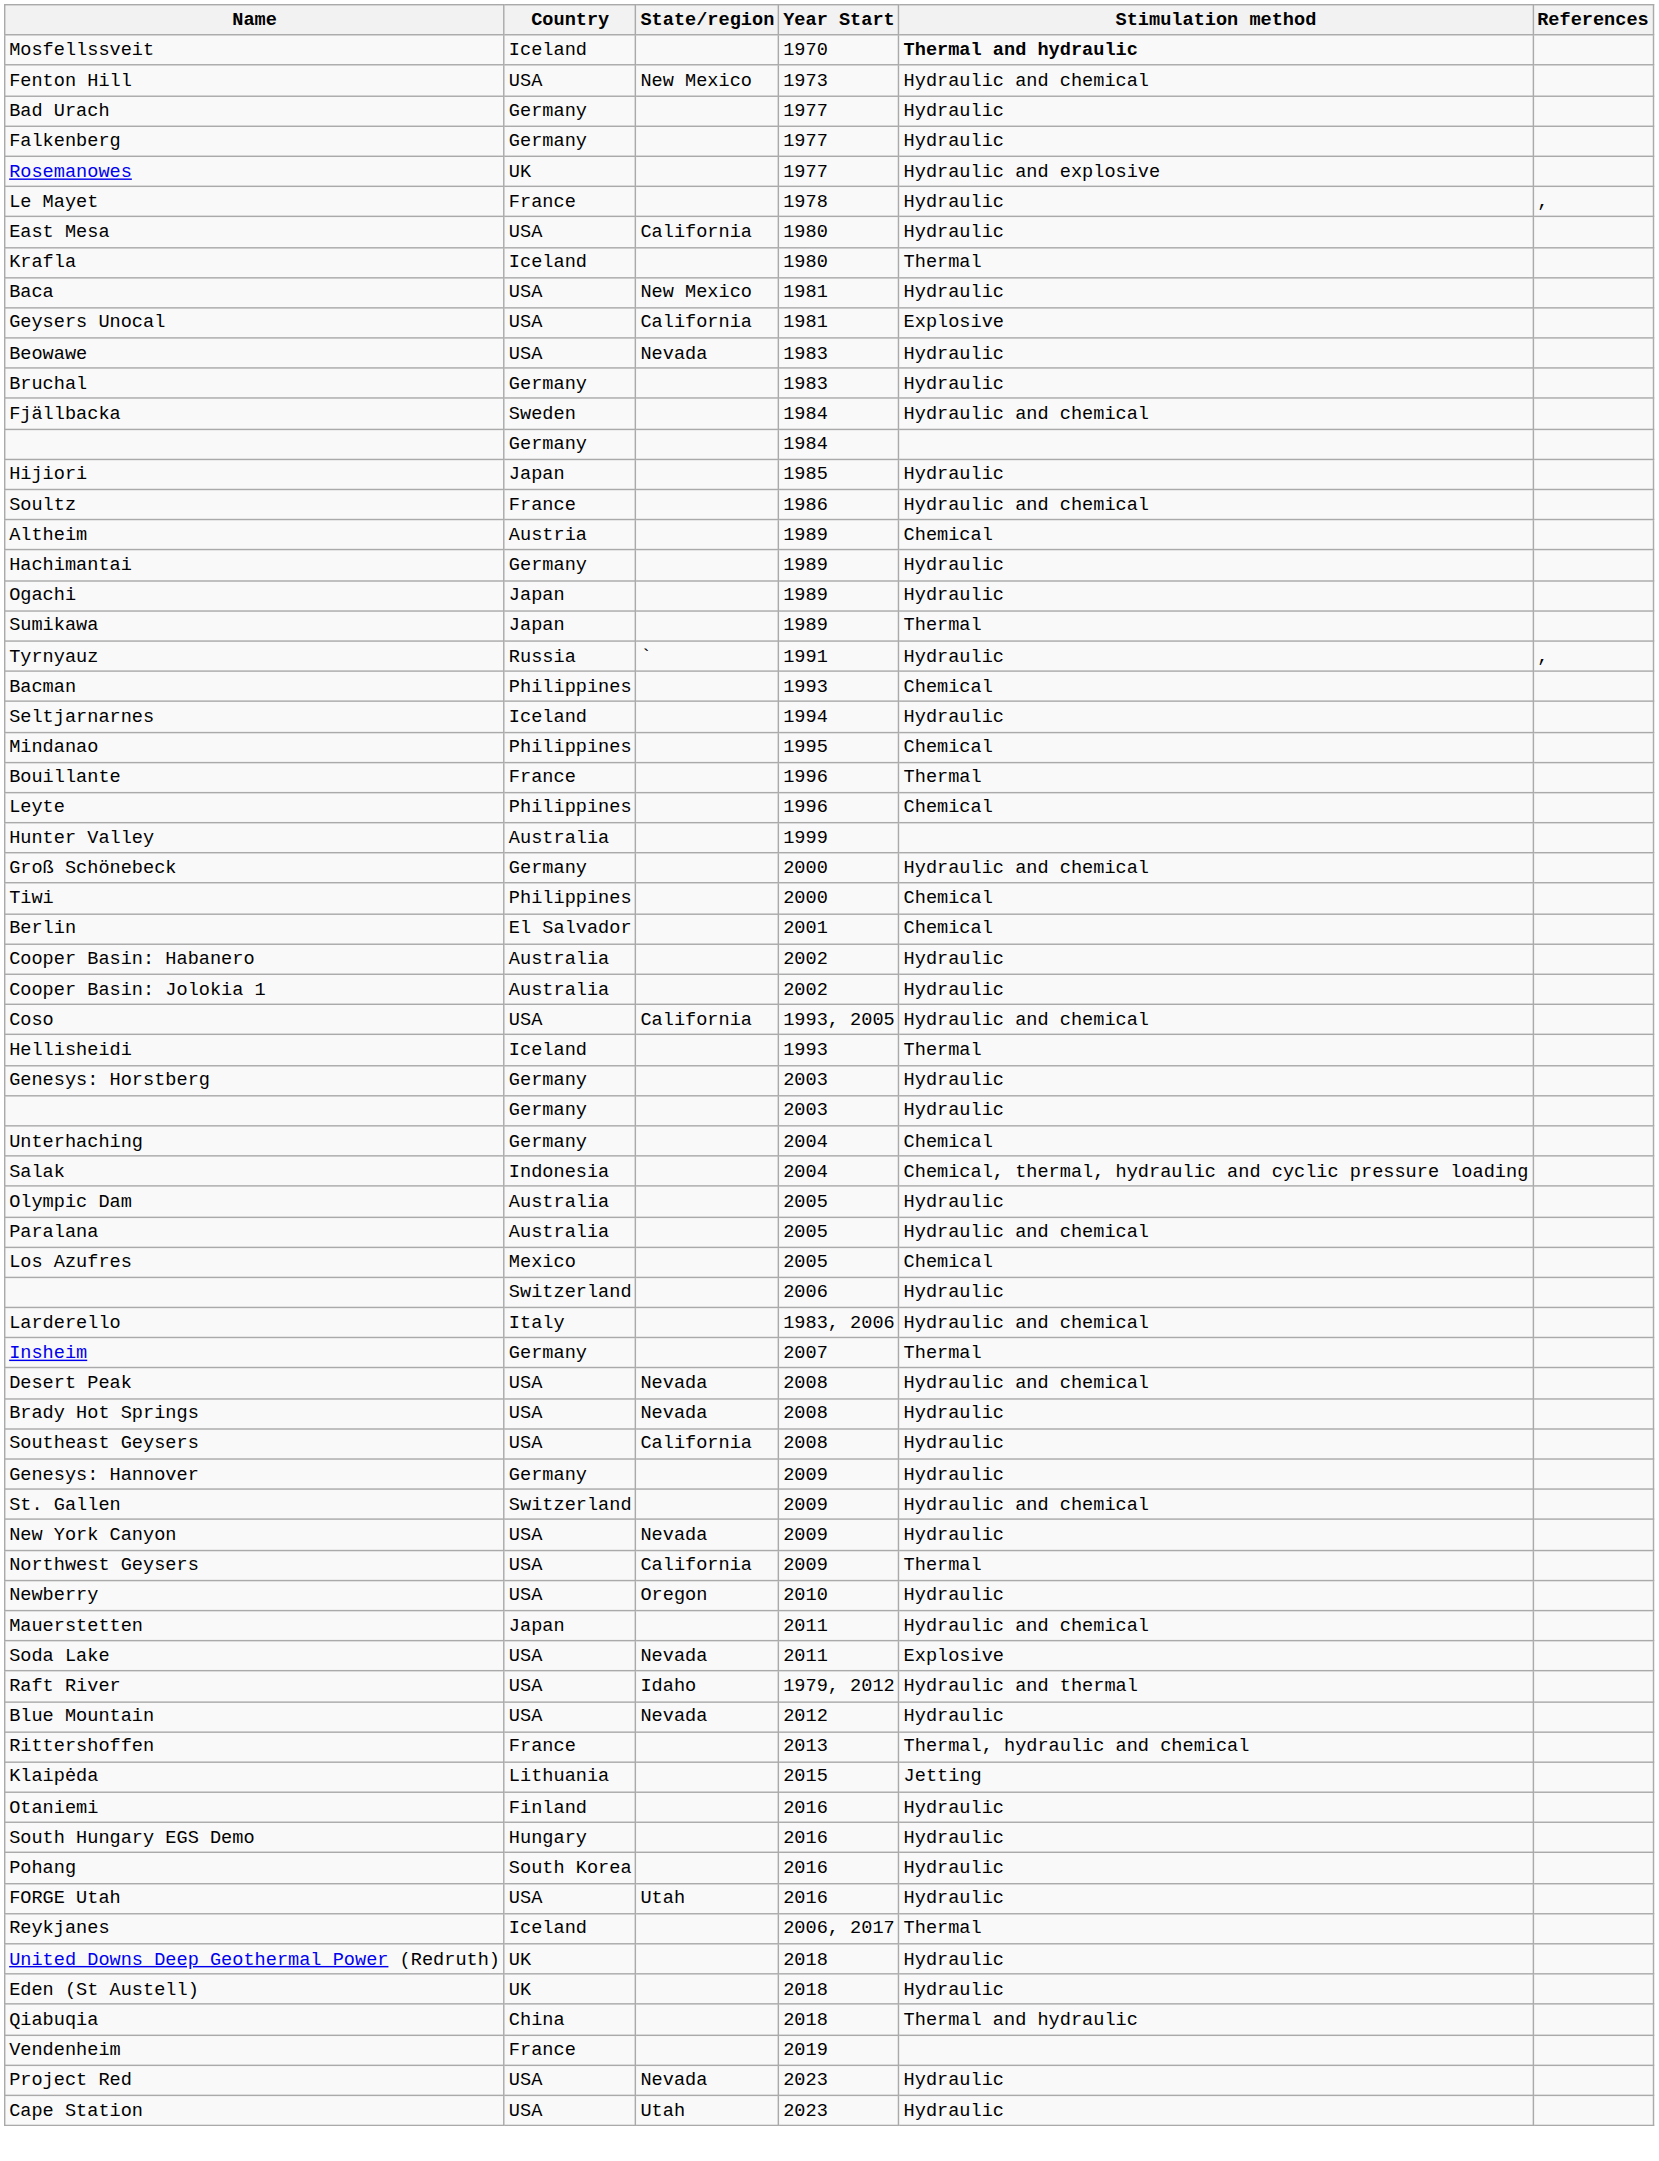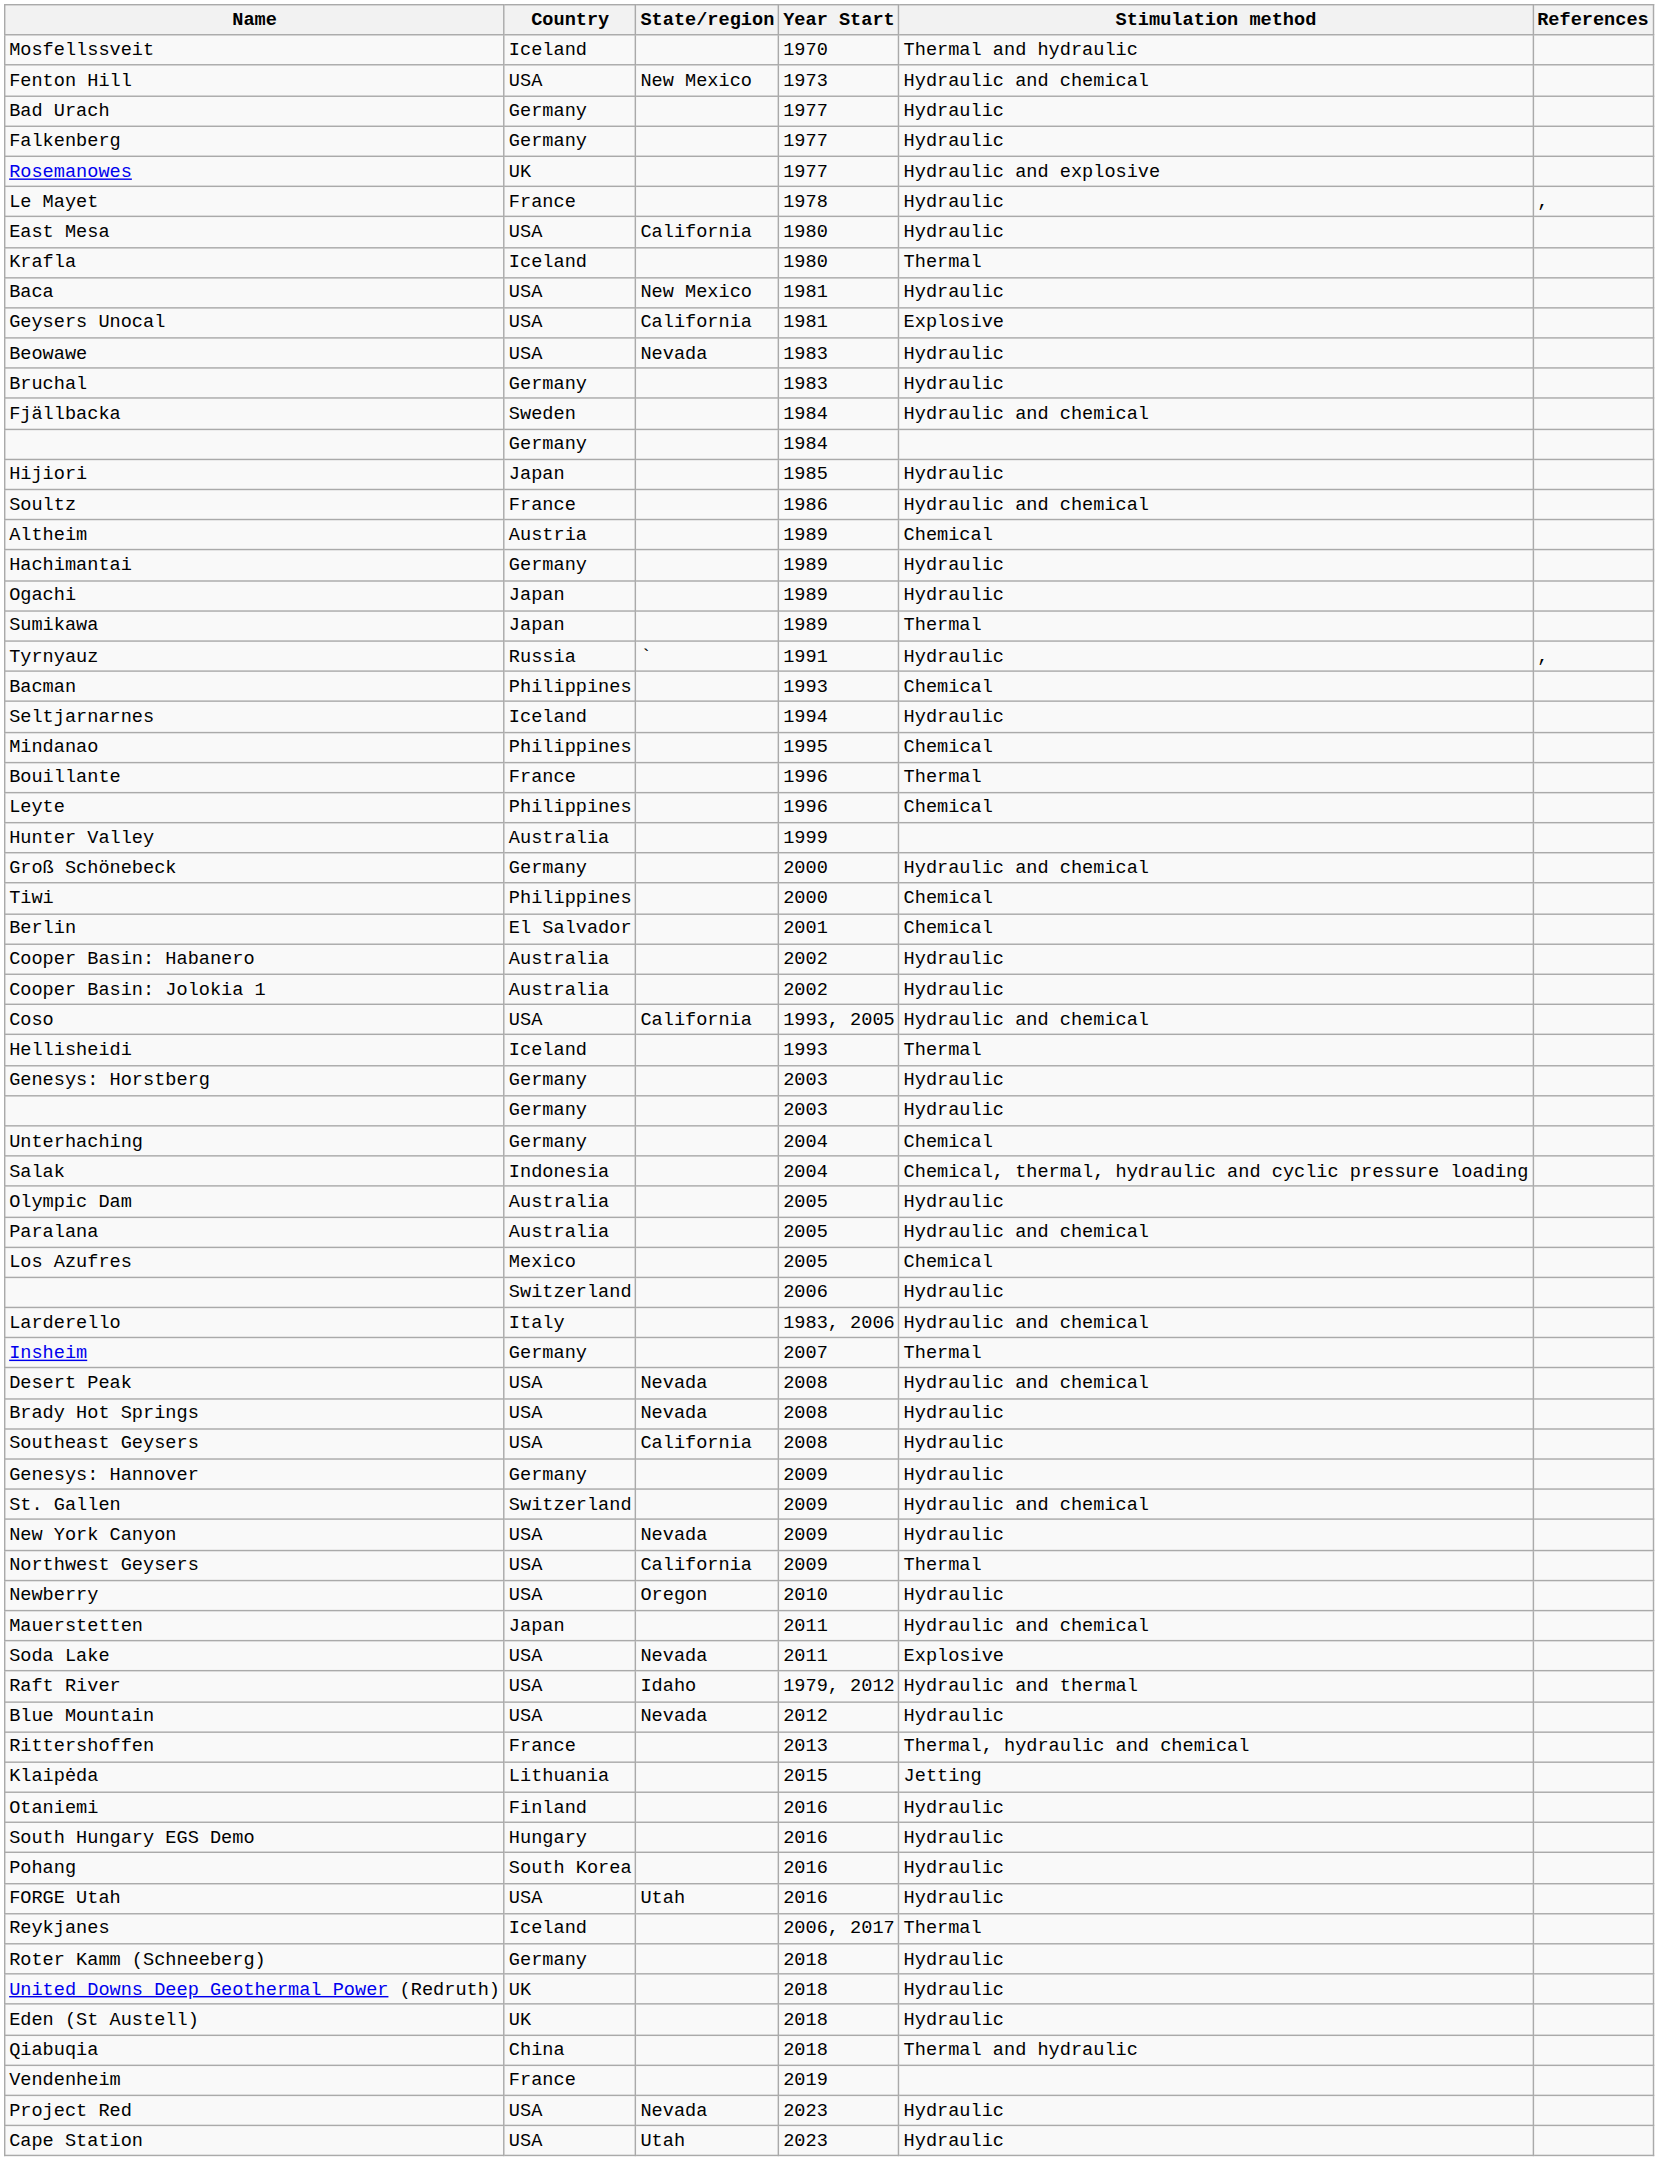Mosfellssveit | Stimulation method: bold -> normal
+ row: Roter Kamm (Schneeberg) | Germany | 2018 | Hydraulic
